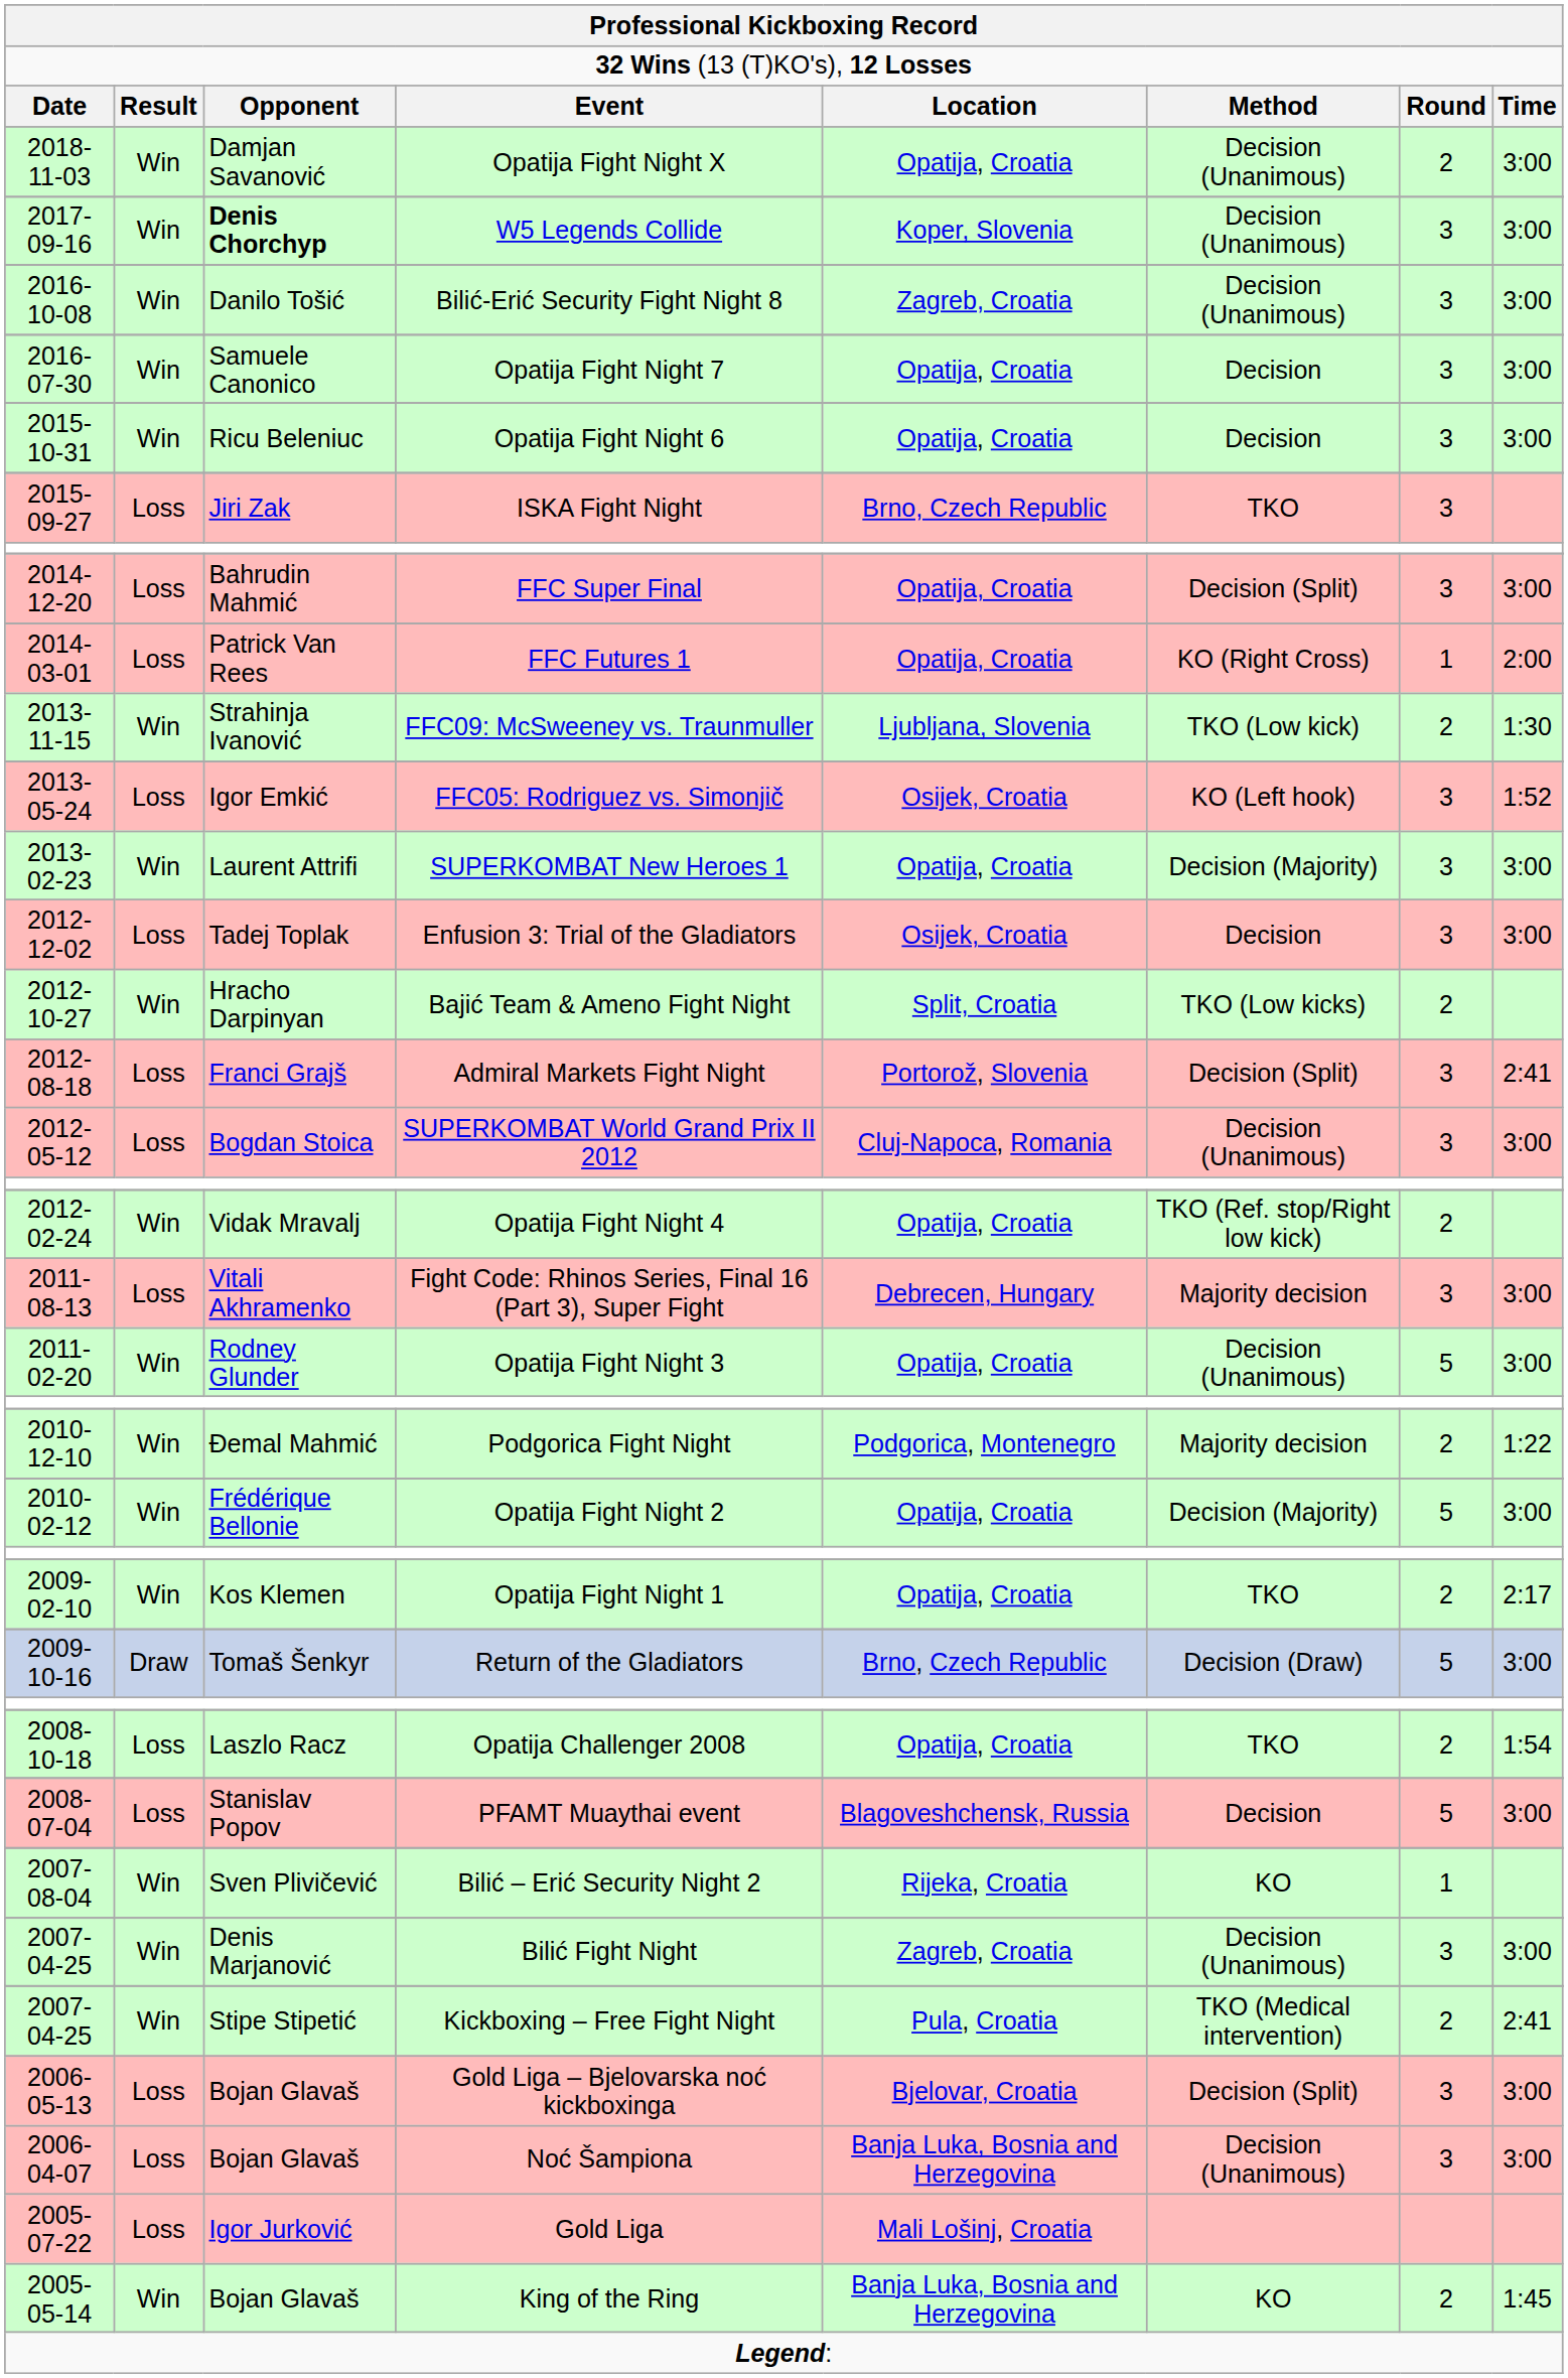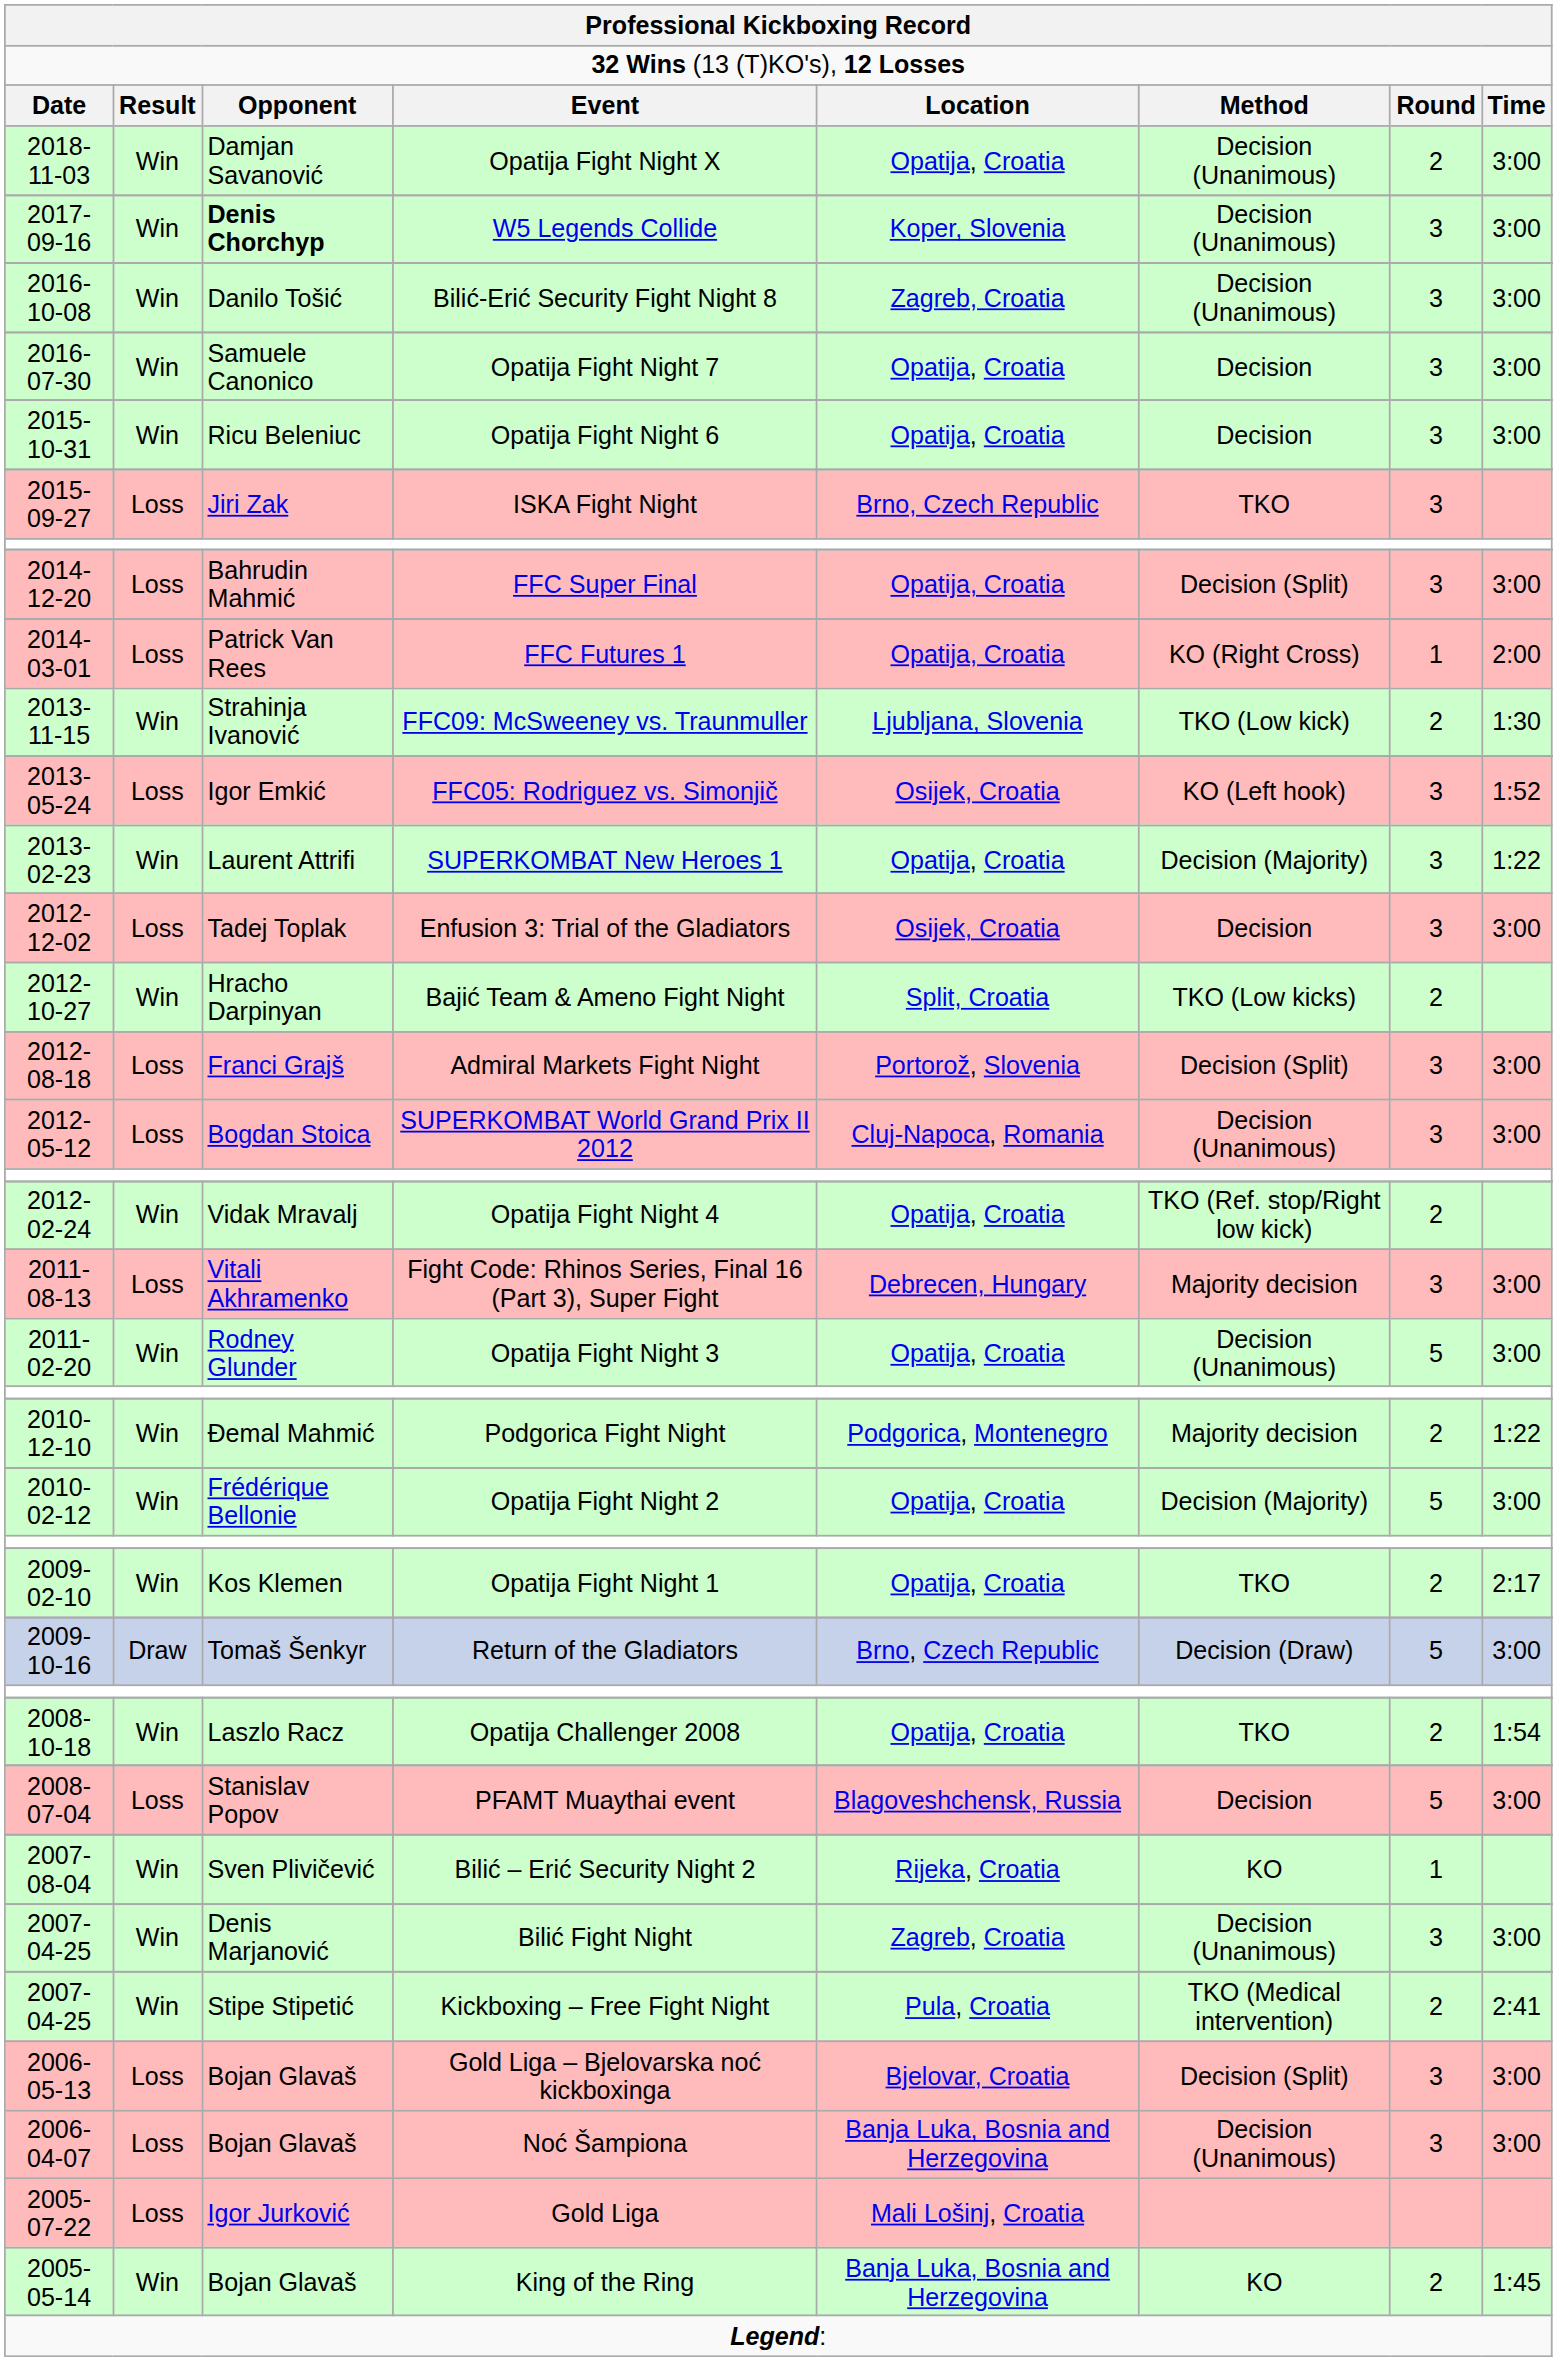SUPERKOMBAT New Heroes 1 | column 8: 3:00 -> 1:22
Admiral Markets Fight Night | column 8: 2:41 -> 3:00
Opatija Challenger 2008 | column 2: Loss -> Win
